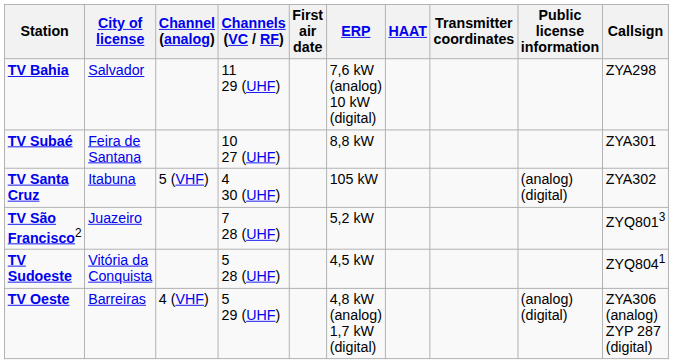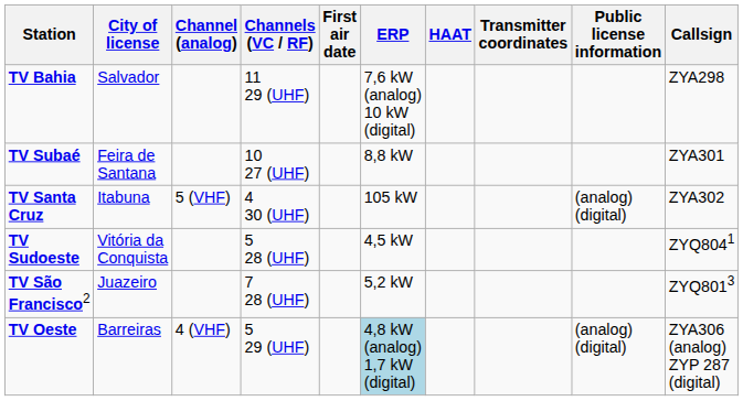rows swapped: TV Sudoeste <-> TV São Francisco2
TV Oeste | ERP: no background -> lightblue background
